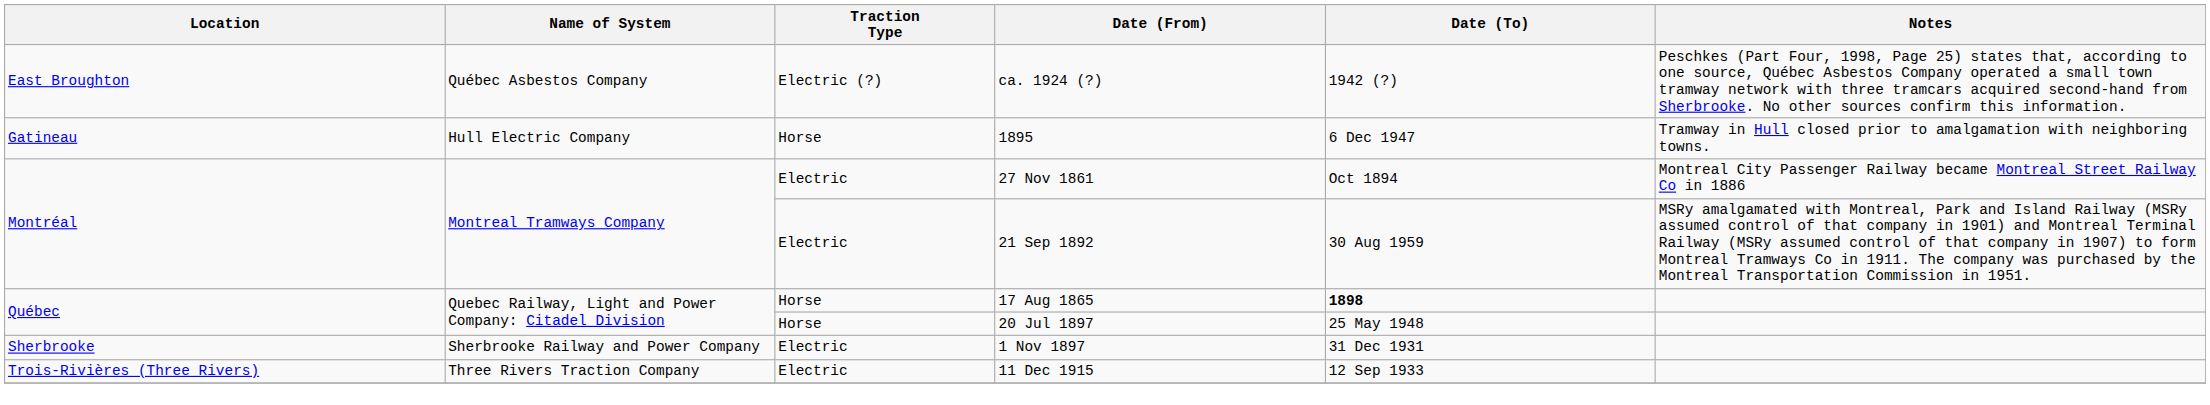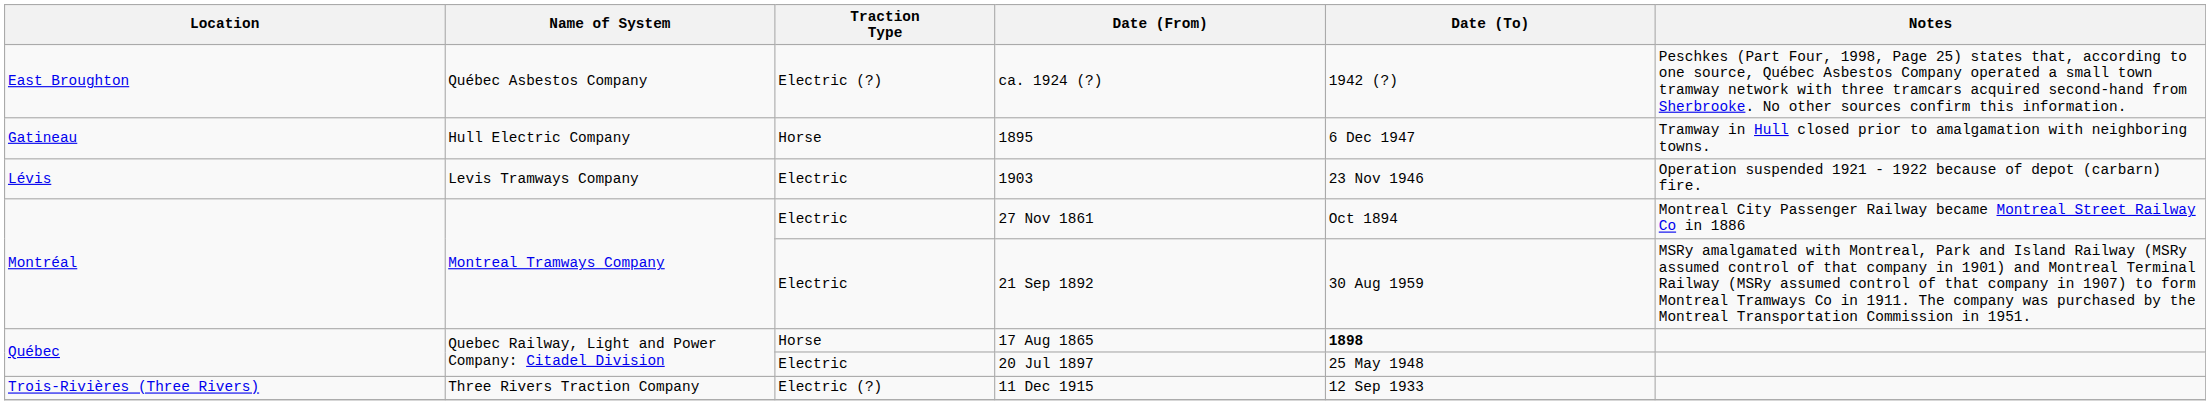+ row: Lévis | Levis Tramways Company | Electric | 1903 | 23 Nov 1946 | Operation suspended 1921 - 1922 because of depot (carbarn) fire.
20 Jul 1897 | Traction Type: Horse -> Electric
- row: Sherbrooke | Sherbrooke Railway and Power Company | Electric | 1 Nov 1897 | 31 Dec 1931
11 Dec 1915 | Traction Type: Electric -> Electric (?)
